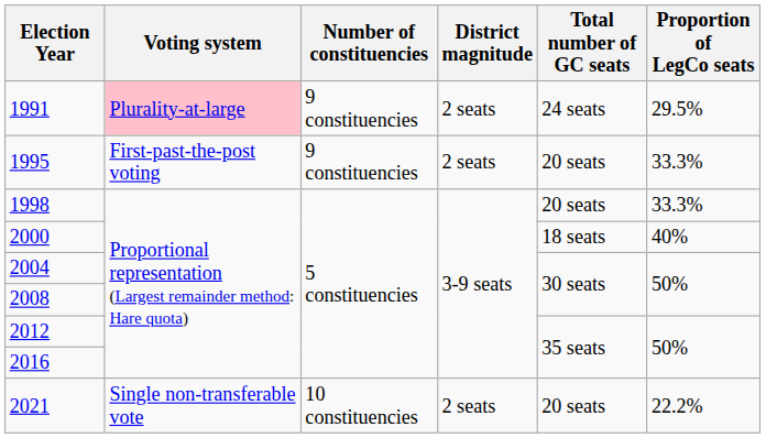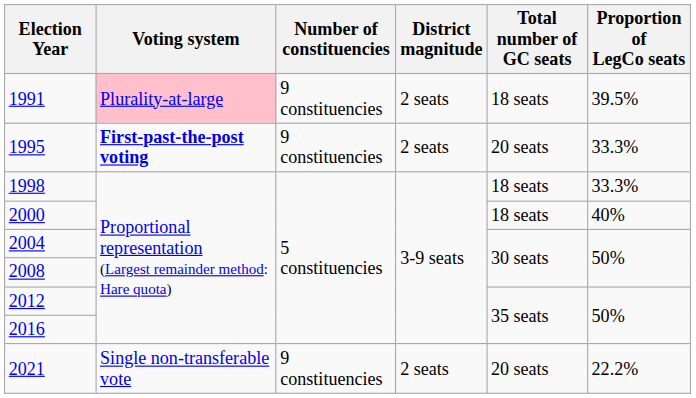1991 | Total number of GC seats: 24 seats -> 18 seats
1991 | Proportion of LegCo seats: 29.5% -> 39.5%
1995 | Voting system: normal -> bold
1998 | Total number of GC seats: 20 seats -> 18 seats
2021 | Number of constituencies: 10 constituencies -> 9 constituencies
